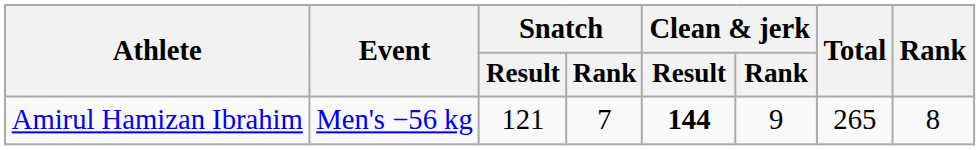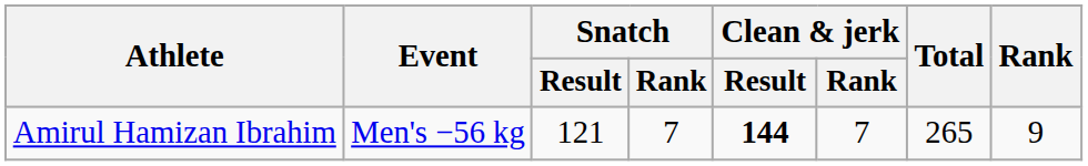Amirul Hamizan Ibrahim | Clean & jerk / Rank: 9 -> 7
Amirul Hamizan Ibrahim | Rank: 8 -> 9
